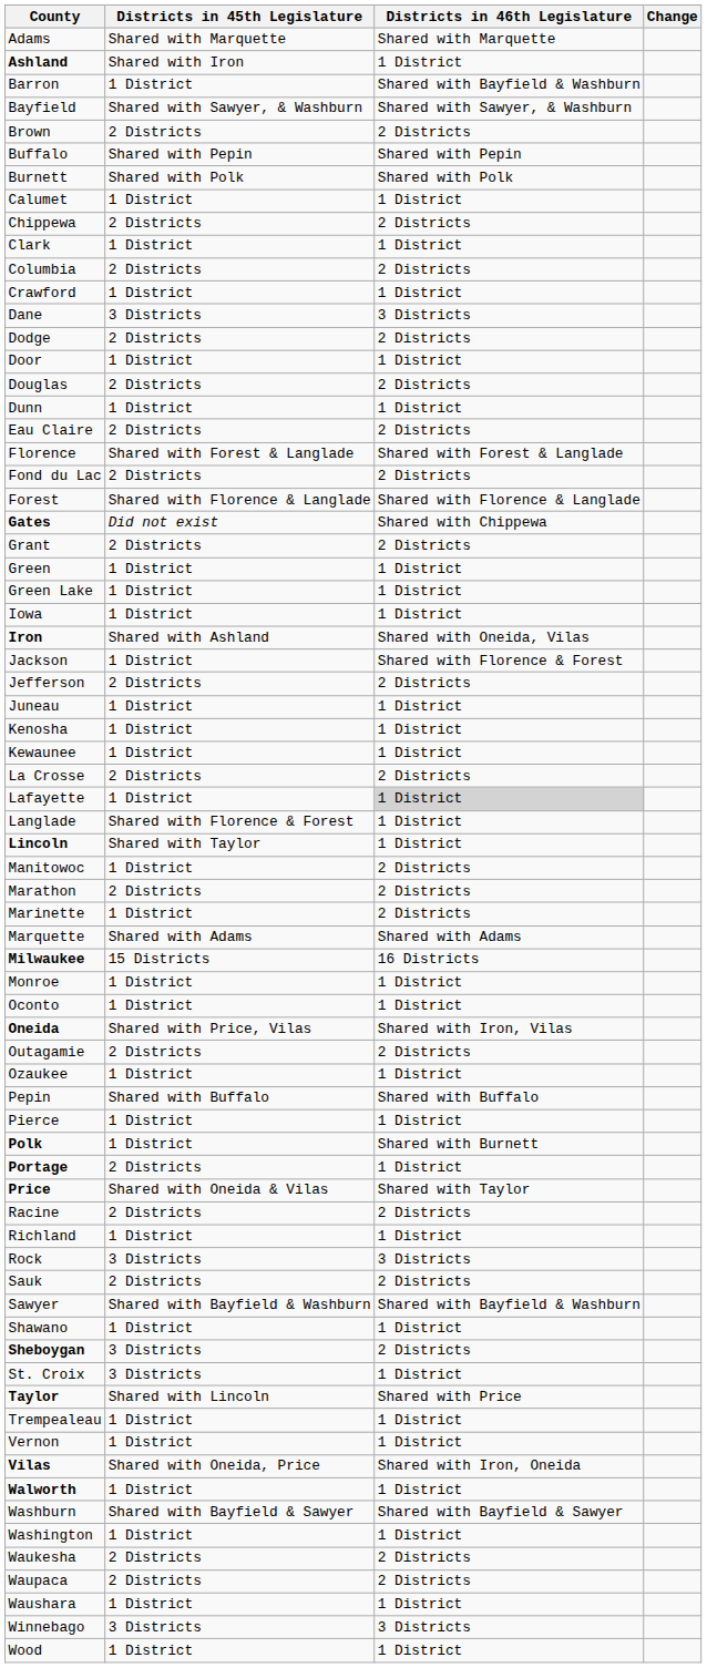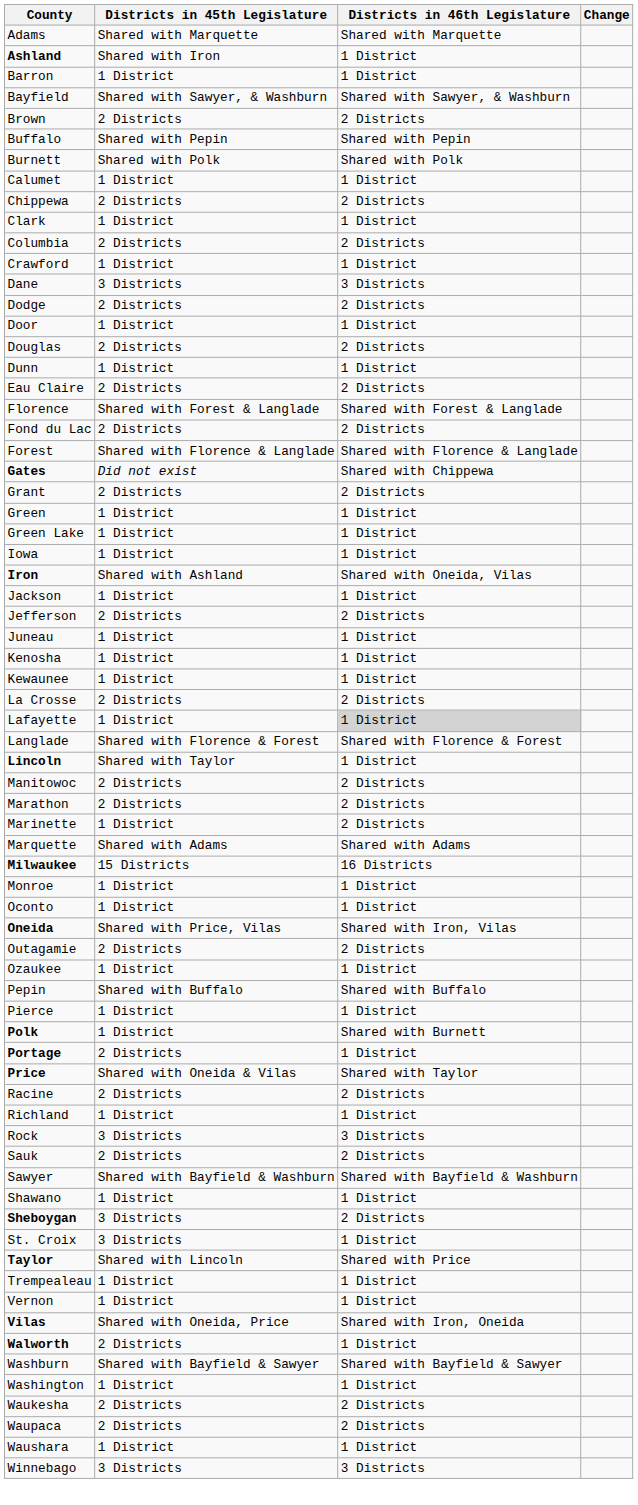Barron | Districts in 46th Legislature: Shared with Bayfield & Washburn -> 1 District
Jackson | Districts in 46th Legislature: Shared with Florence & Forest -> 1 District
Langlade | Districts in 46th Legislature: 1 District -> Shared with Florence & Forest
Manitowoc | Districts in 45th Legislature: 1 District -> 2 Districts
Walworth | Districts in 45th Legislature: 1 District -> 2 Districts
- row: Wood | 1 District | 1 District
